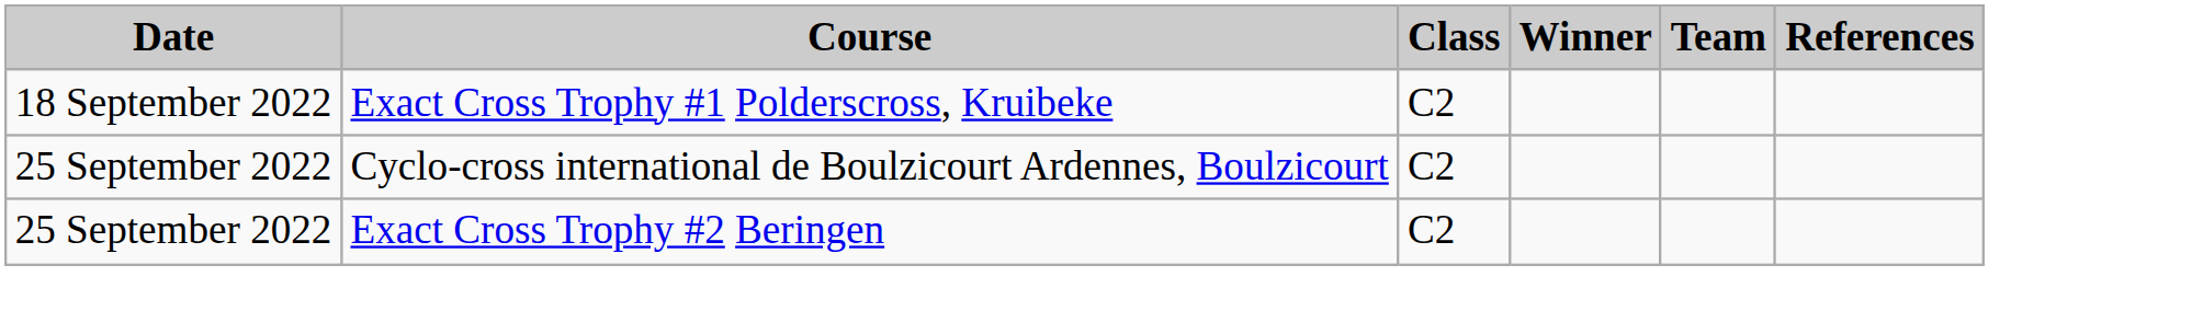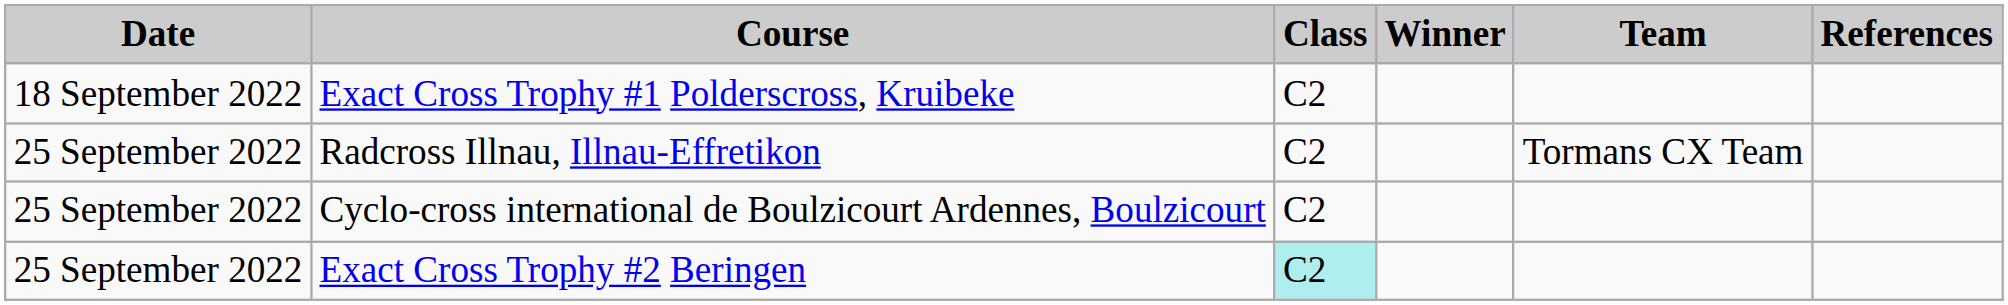+ row: 25 September 2022 | Radcross Illnau, Illnau-Effretikon | C2 | Tormans CX Team
Exact Cross Trophy #2 Beringen | Class: no background -> paleturquoise background
